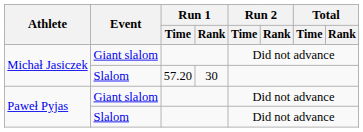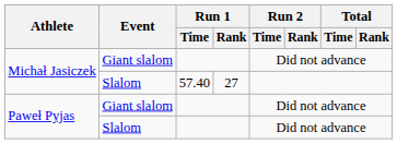Michał Jasiczek / Slalom | Run 1 / Time: 57.20 -> 57.40
Michał Jasiczek / Slalom | Run 1 / Rank: 30 -> 27
